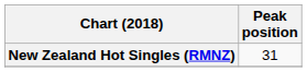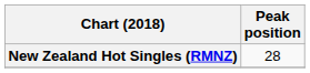New Zealand Hot Singles (RMNZ) | Peak position: 31 -> 28
